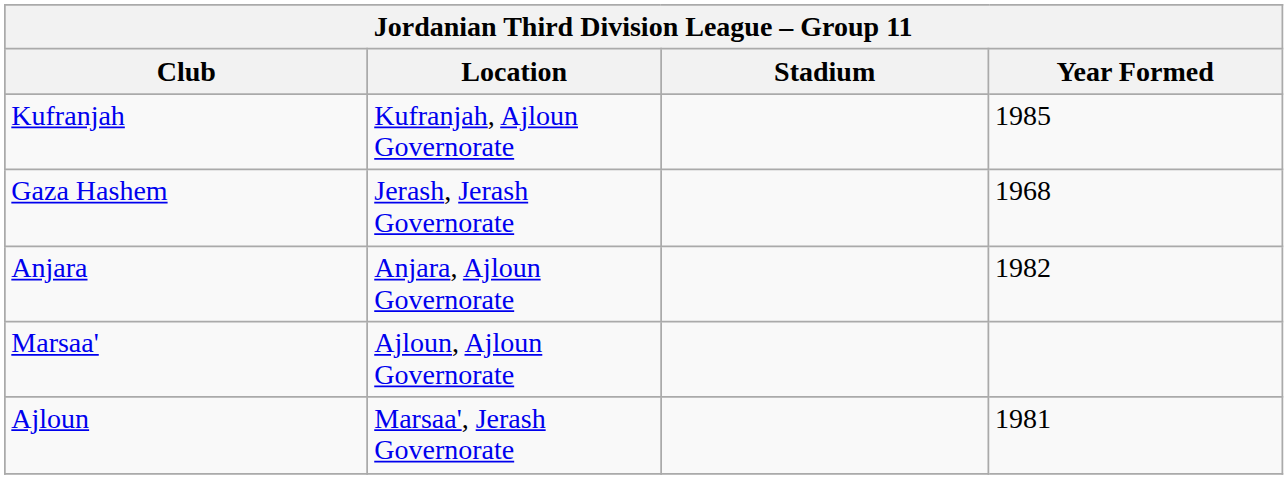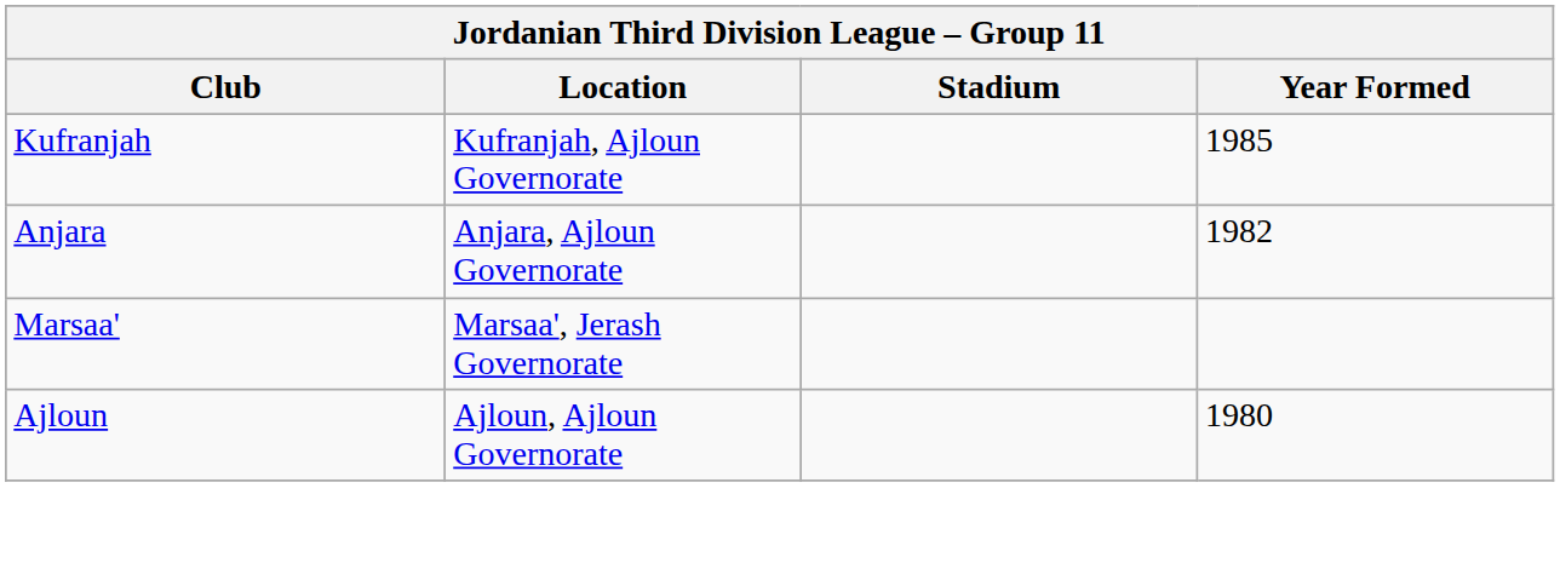- row: Gaza Hashem | Jerash, Jerash Governorate | 1968
Marsaa' | Location: Ajloun, Ajloun Governorate -> Marsaa', Jerash Governorate
Ajloun | Location: Marsaa', Jerash Governorate -> Ajloun, Ajloun Governorate
Ajloun | Year Formed: 1981 -> 1980
